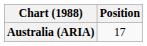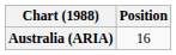Australia (ARIA) | Position: 17 -> 16
